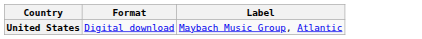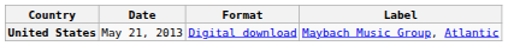+ column: Date | May 21, 2013
